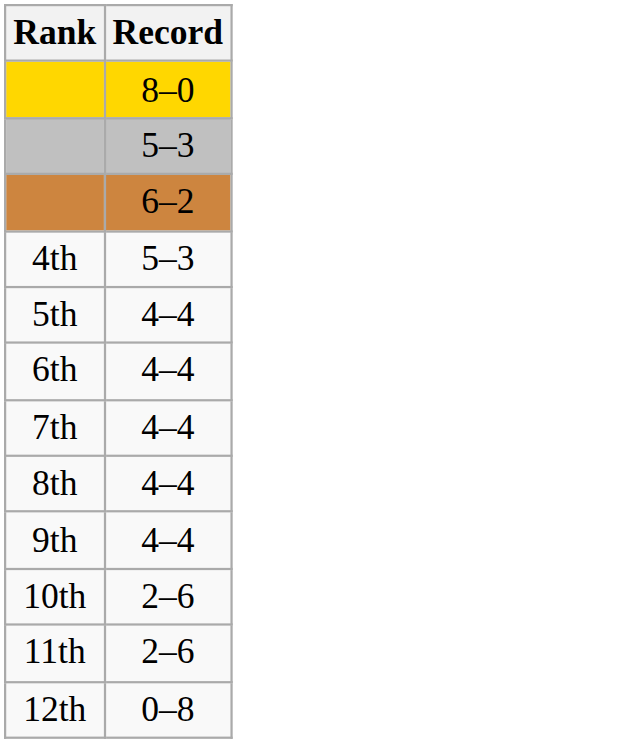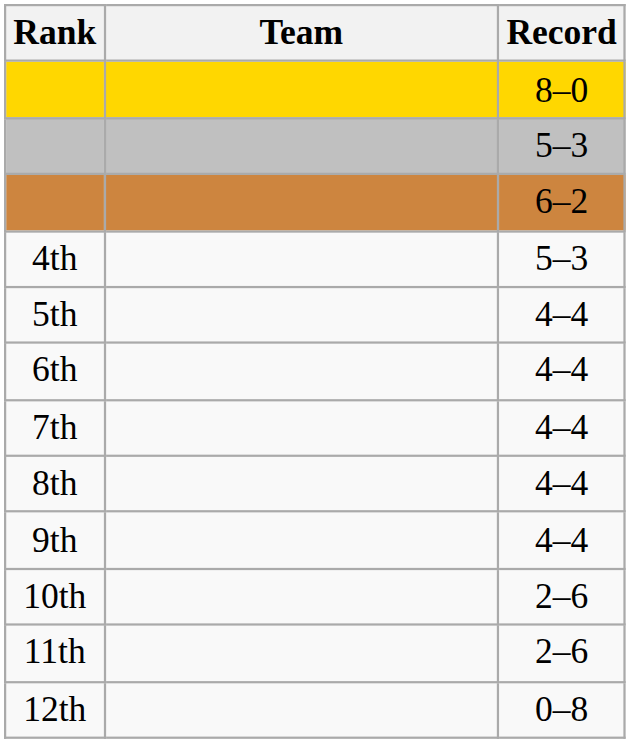+ column: Team
